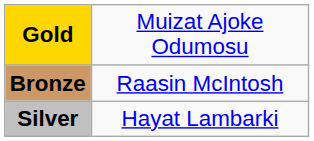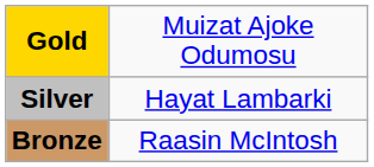rows swapped: Silver <-> Bronze
